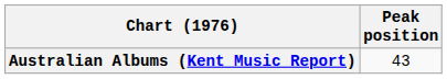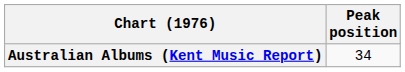Australian Albums (Kent Music Report) | Peak position: 43 -> 34
